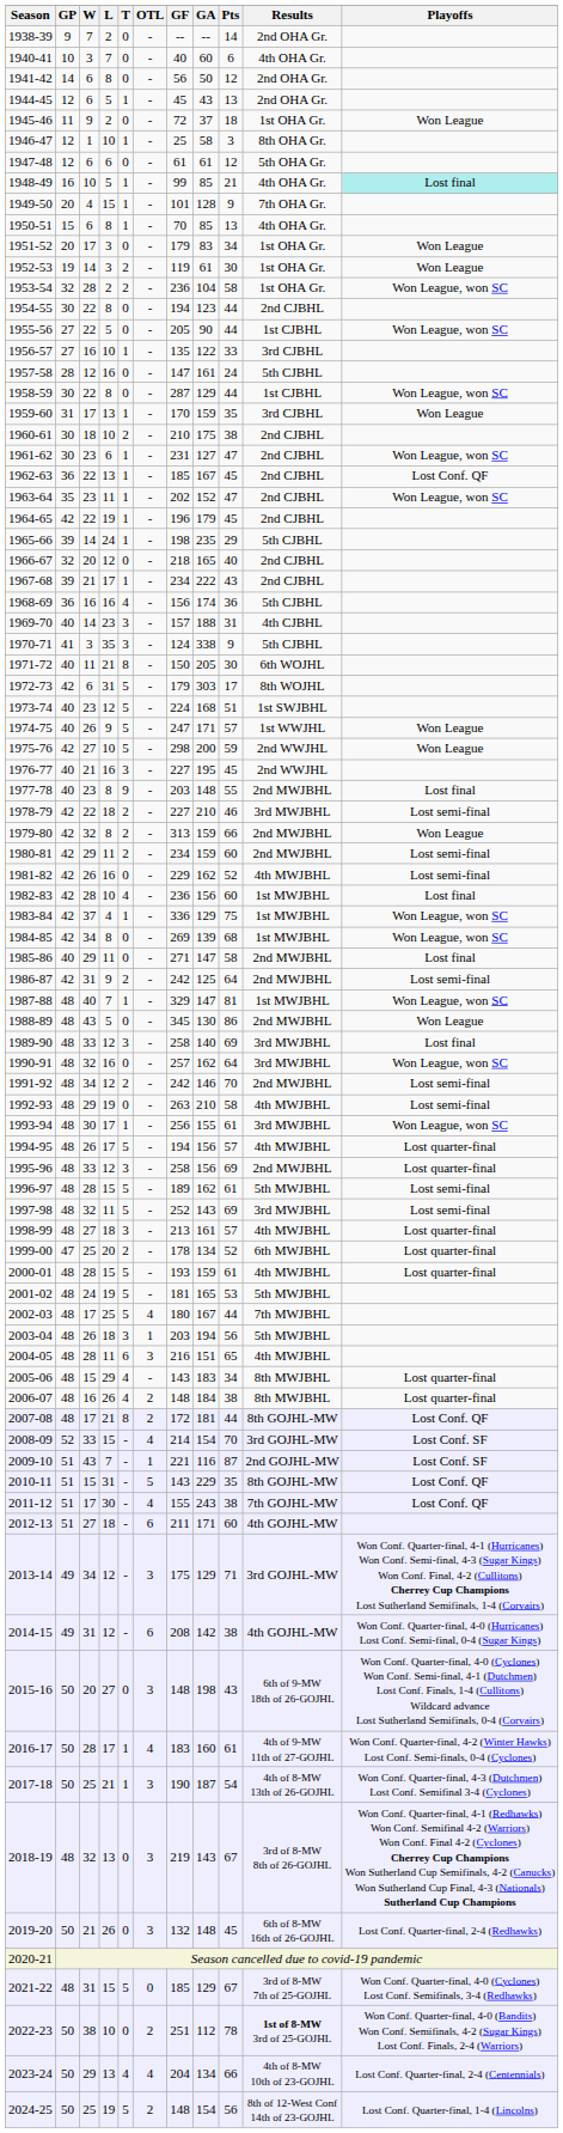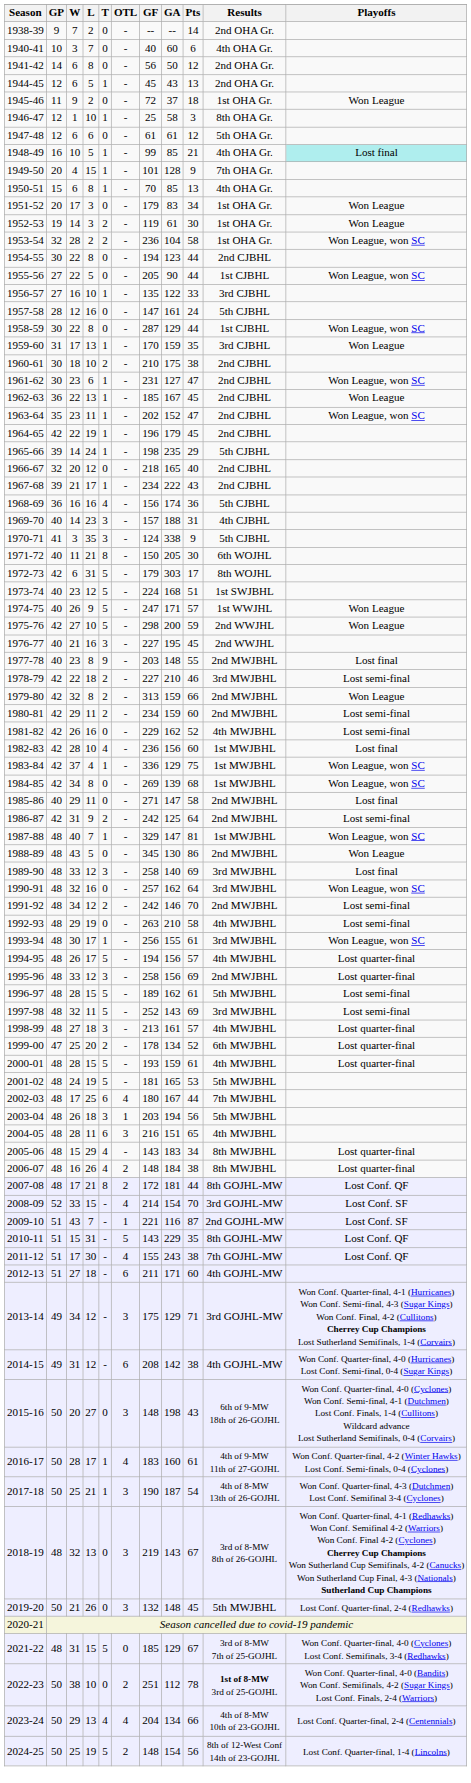1962-63 | Playoffs: Lost Conf. QF -> Won League
2002-03 | T: 5 -> 6
2019-20 | Results: 6th of 8-MW 16th of 26-GOJHL -> 5th MWJBHL
